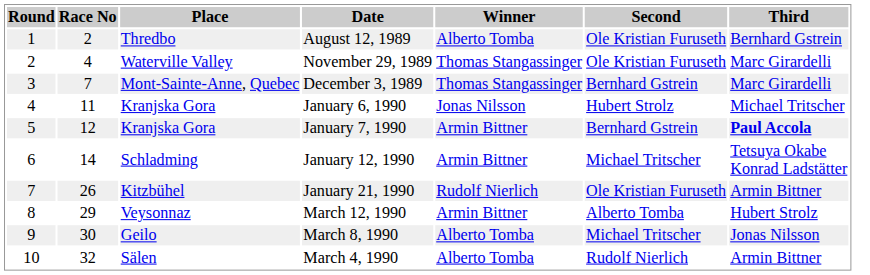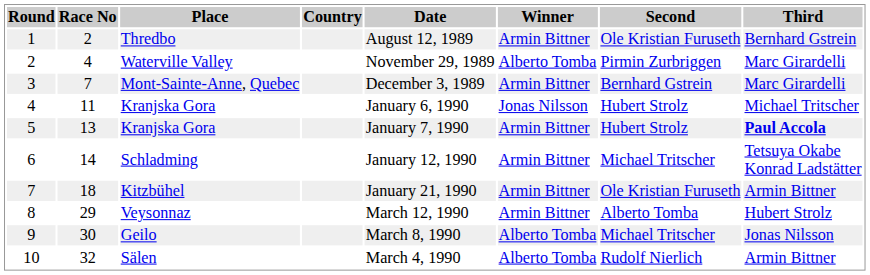+ column: Country
Thredbo | Winner: Alberto Tomba -> Armin Bittner
Waterville Valley | Winner: Thomas Stangassinger -> Alberto Tomba
Waterville Valley | Second: Ole Kristian Furuseth -> Pirmin Zurbriggen
Mont-Sainte-Anne, Quebec | Winner: Thomas Stangassinger -> Armin Bittner
5 / Kranjska Gora | Race No: 12 -> 13
5 / Kranjska Gora | Second: Bernhard Gstrein -> Hubert Strolz
Kitzbühel | Race No: 26 -> 18
Kitzbühel | Winner: Rudolf Nierlich -> Armin Bittner
